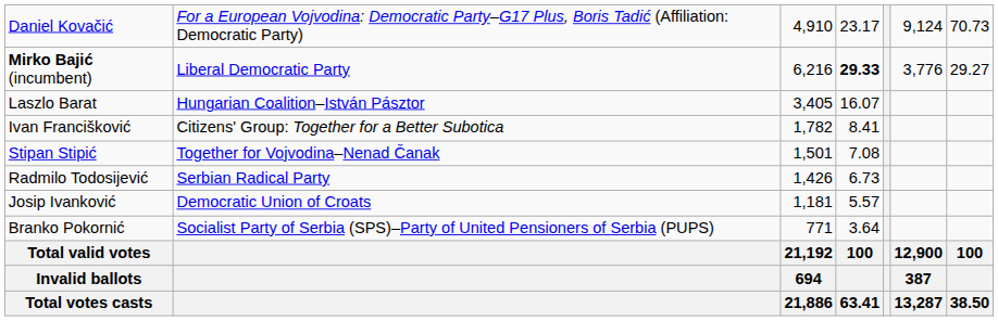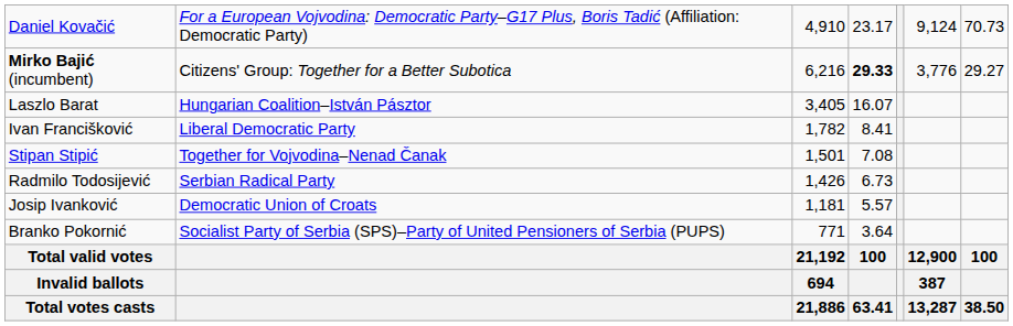Mirko Bajić (incumbent) | column 2: Liberal Democratic Party -> Citizens' Group: Together for a Better Subotica
Ivan Francišković | column 2: Citizens' Group: Together for a Better Subotica -> Liberal Democratic Party
